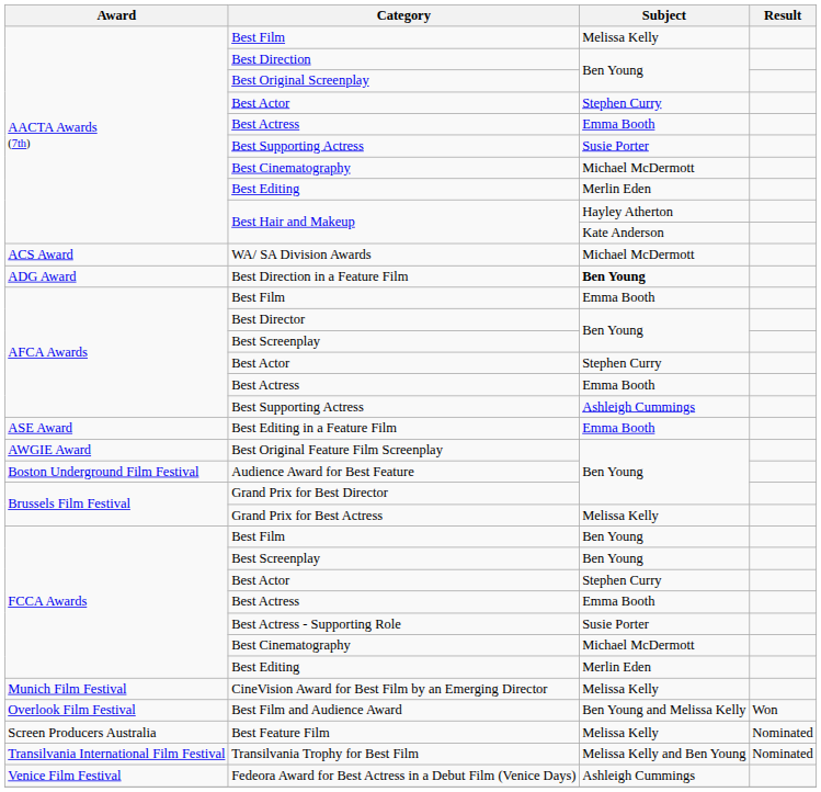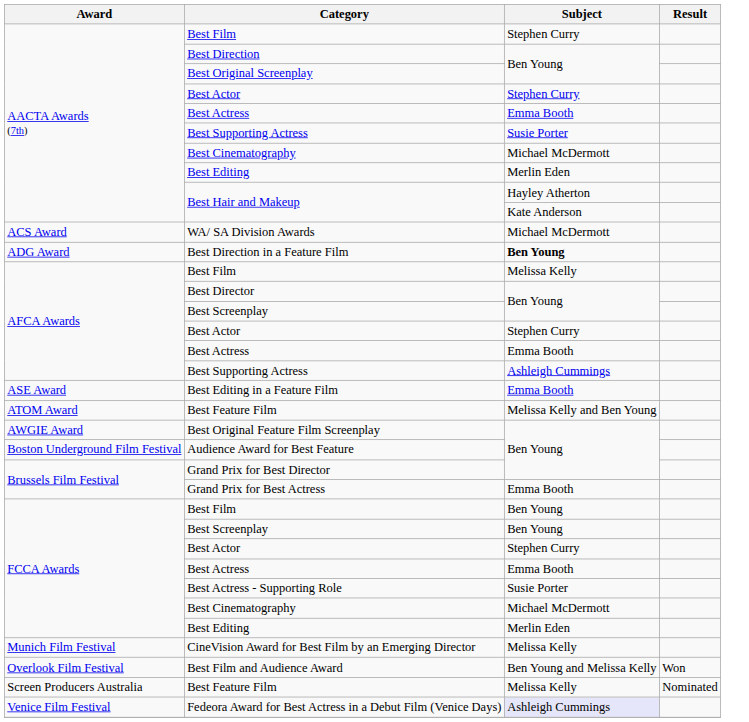AACTA Awards (7th) / Best Film | Subject: Melissa Kelly -> Stephen Curry
AFCA Awards / Best Film | Subject: Emma Booth -> Melissa Kelly
+ row: ATOM Award | Best Feature Film | Melissa Kelly and Ben Young
Grand Prix for Best Actress | Subject: Melissa Kelly -> Emma Booth
- row: Transilvania International Film Festival | Transilvania Trophy for Best Film | Melissa Kelly and Ben Young | Nominated
Fedeora Award for Best Actress in a Debut Film (Venice Days) | Subject: no background -> lavender background
